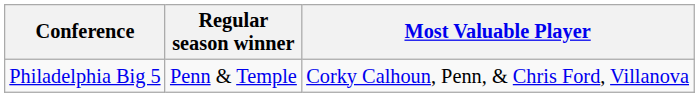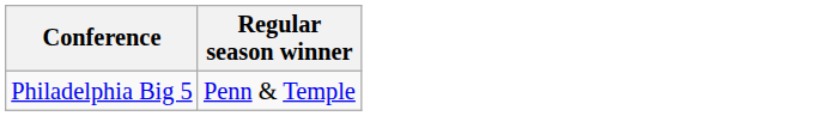- column: Most Valuable Player | Corky Calhoun, Penn, & Chris Ford, Villanova
